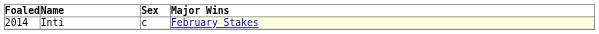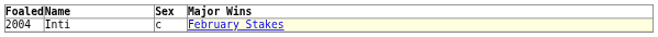Inti | Foaled: 2014 -> 2004
